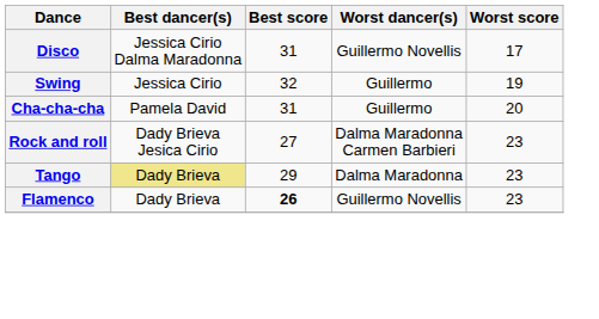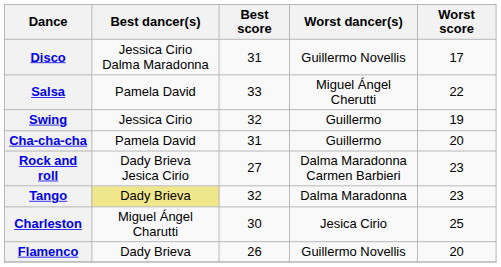+ row: Salsa | Pamela David | 33 | Miguel Ángel Cherutti | 22
Tango | Best score: 29 -> 32
+ row: Charleston | Miguel Ángel Charutti | 30 | Jesica Cirio | 25
Flamenco | Best score: bold -> normal
Flamenco | Worst score: 23 -> 20
